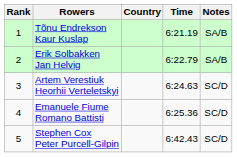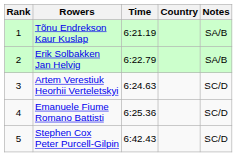columns swapped: Country <-> Time
